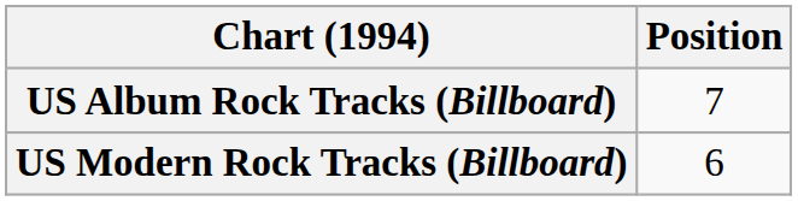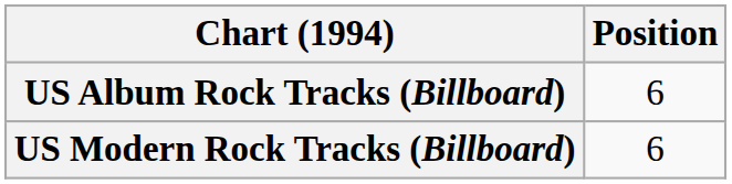US Album Rock Tracks (Billboard) | Position: 7 -> 6
